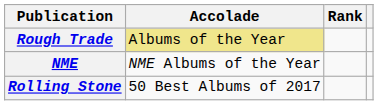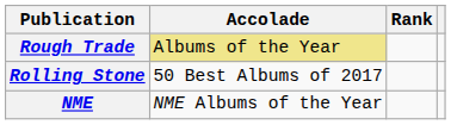rows swapped: NME <-> Rolling Stone
